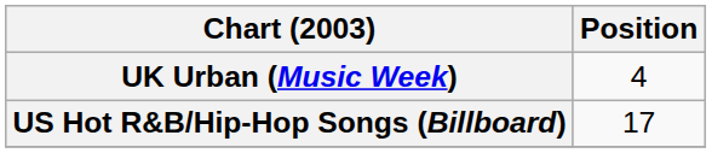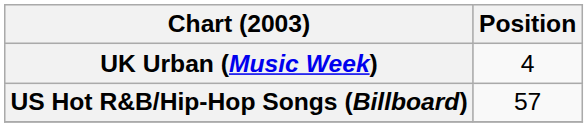US Hot R&B/Hip-Hop Songs (Billboard) | Position: 17 -> 57
